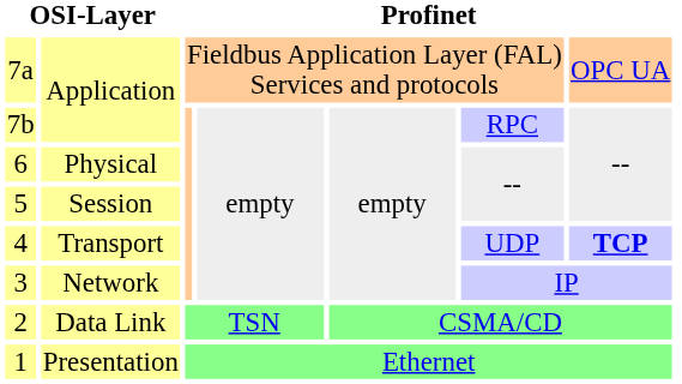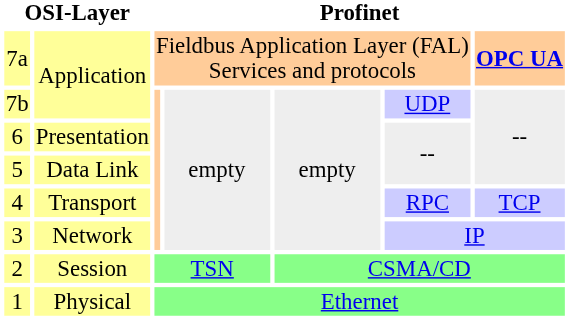7a | column 7: normal -> bold
7b | column 6: RPC -> UDP
6 | column 2: Physical -> Presentation
5 | column 2: Session -> Data Link
4 | column 6: UDP -> RPC
4 | column 7: bold -> normal
2 | column 2: Data Link -> Session
1 | column 2: Presentation -> Physical
